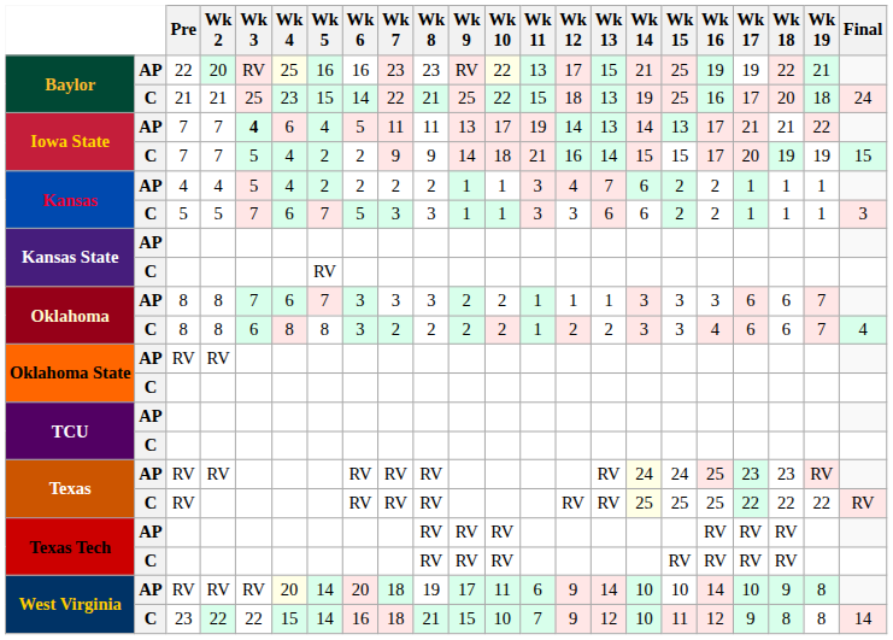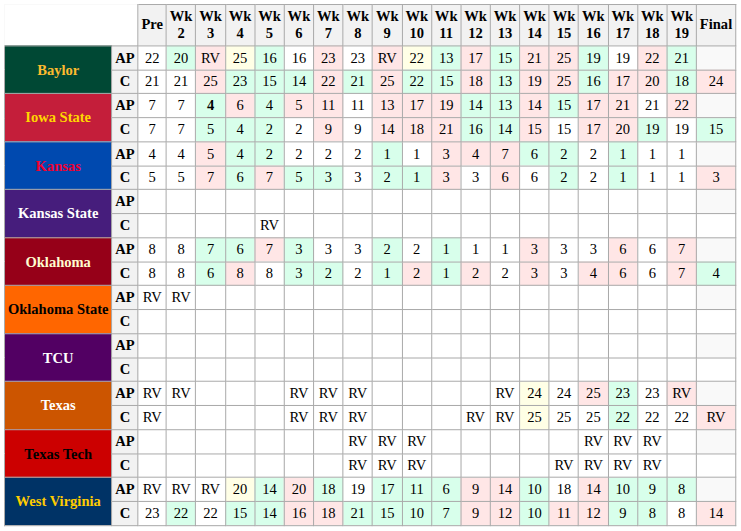Iowa State / AP | Wk 15: 13 -> 15
Kansas / C | Wk 9: 1 -> 2
Oklahoma / C | Wk 9: 2 -> 1
West Virginia / AP | Wk 15: 10 -> 18
